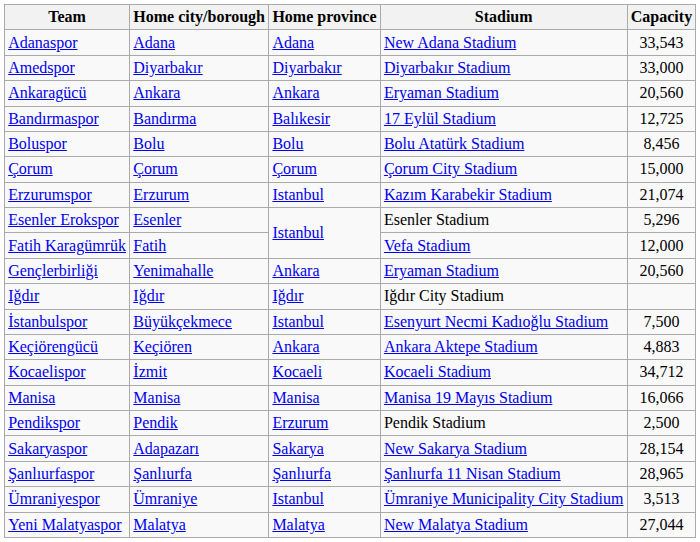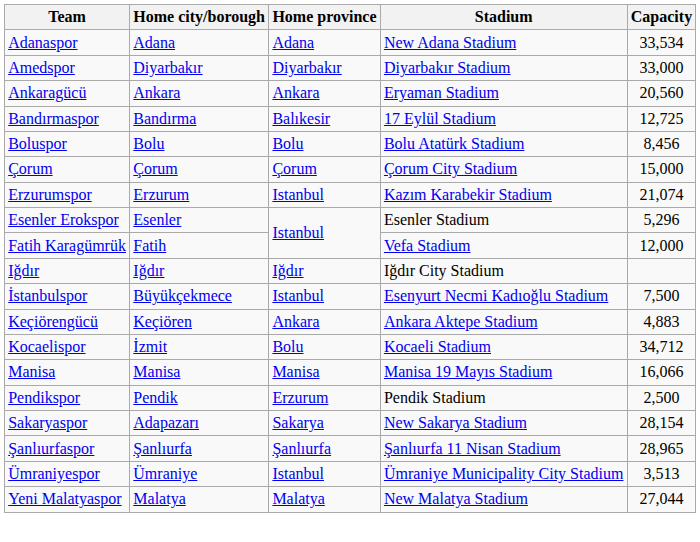Adanaspor | Capacity: 33,543 -> 33,534
- row: Gençlerbirliği | Yenimahalle | Ankara | Eryaman Stadium | 20,560
Kocaelispor | Home province: Kocaeli -> Bolu
